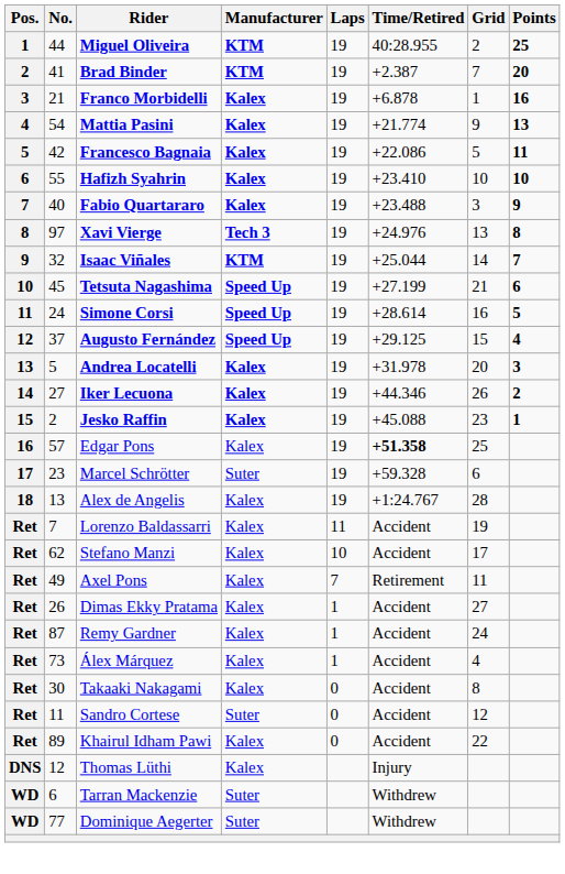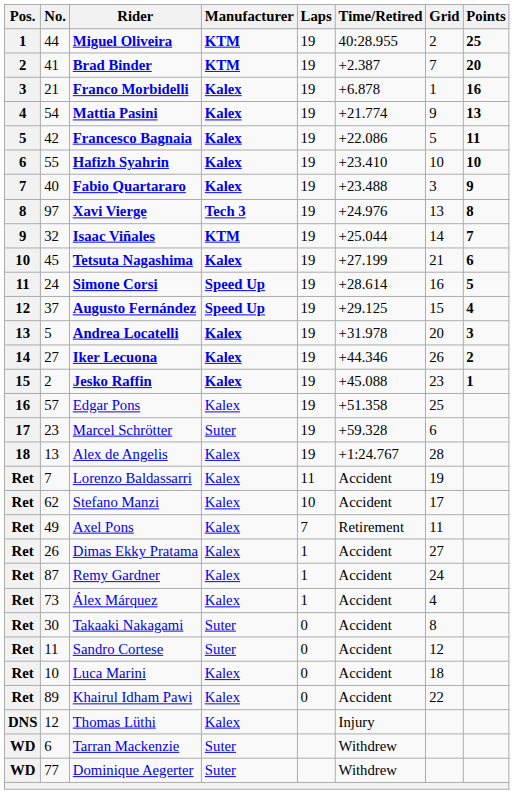Tetsuta Nagashima | Manufacturer: Speed Up -> Kalex
Edgar Pons | Time/Retired: bold -> normal
Takaaki Nakagami | Manufacturer: Kalex -> Suter
+ row: Ret | 10 | Luca Marini | Kalex | 0 | Accident | 18
